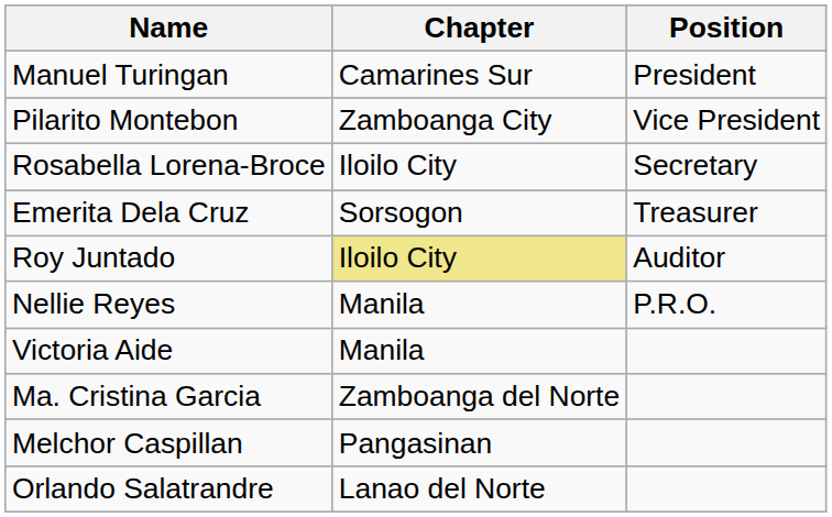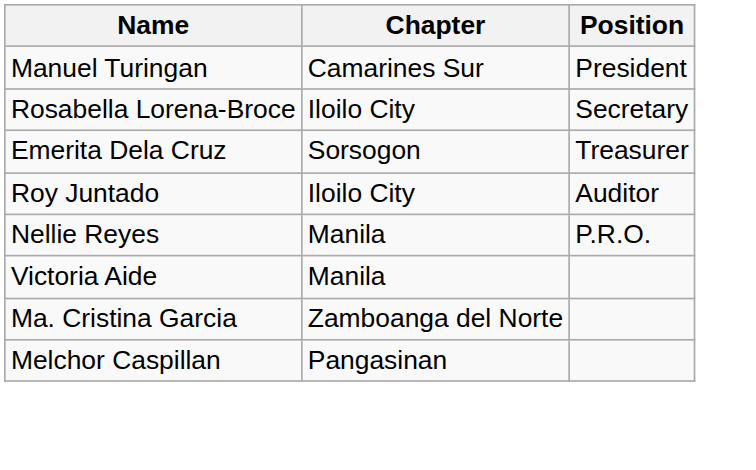- row: Pilarito Montebon | Zamboanga City | Vice President
Roy Juntado | Chapter: khaki background -> no background
- row: Orlando Salatrandre | Lanao del Norte
